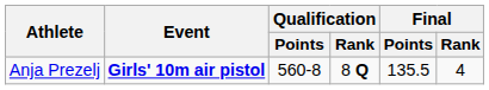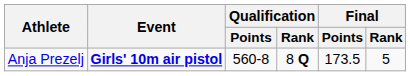Anja Prezelj | Final / Points: 135.5 -> 173.5
Anja Prezelj | Final / Rank: 4 -> 5
